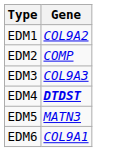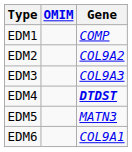+ column: OMIM
EDM1 | Gene: COL9A2 -> COMP
EDM2 | Gene: COMP -> COL9A2
